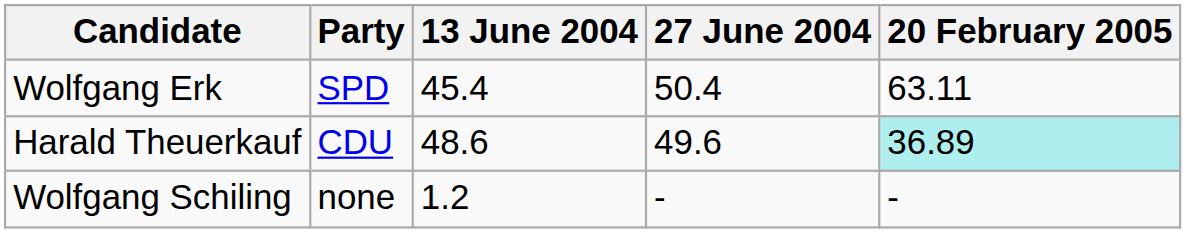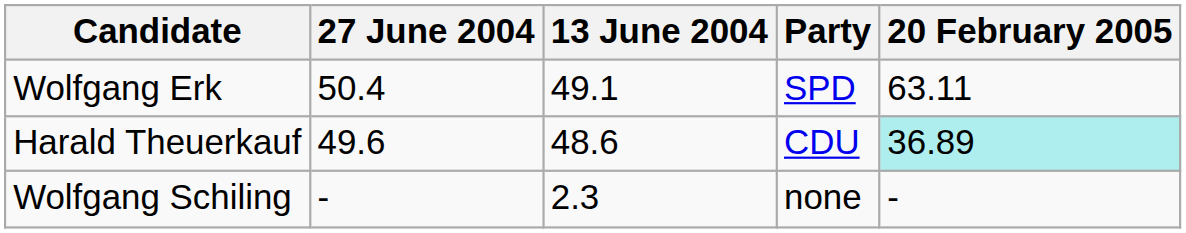columns swapped: Party <-> 27 June 2004
Wolfgang Erk | 13 June 2004: 45.4 -> 49.1
Wolfgang Schiling | 13 June 2004: 1.2 -> 2.3
